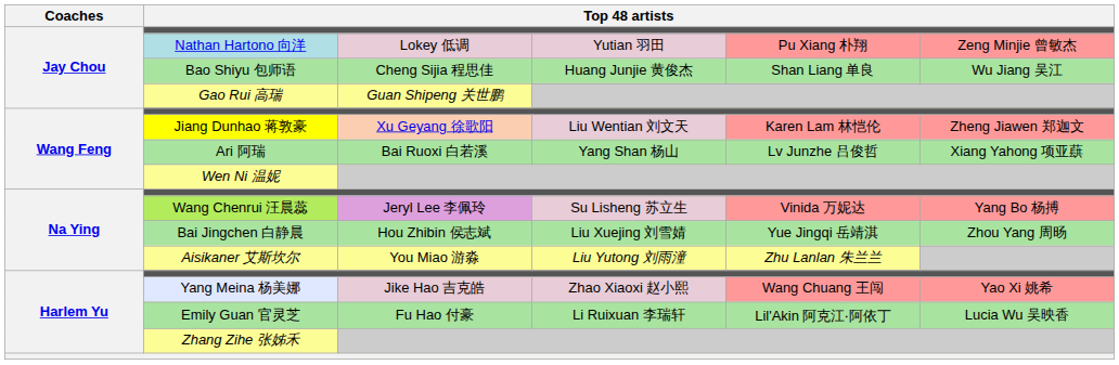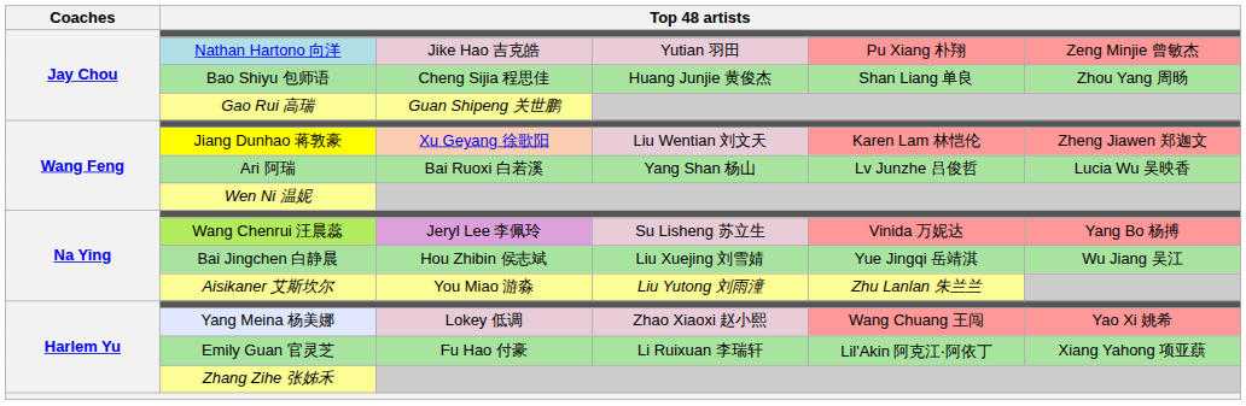Nathan Hartono 向洋 | column 3: Lokey 低调 -> Jike Hao 吉克皓
Bao Shiyu 包师语 | column 6: Wu Jiang 吴江 -> Zhou Yang 周旸
Ari 阿瑞 | column 6: Xiang Yahong 项亚蕻 -> Lucia Wu 吴映香
Bai Jingchen 白静晨 | column 6: Zhou Yang 周旸 -> Wu Jiang 吴江
Yang Meina 杨美娜 | column 3: Jike Hao 吉克皓 -> Lokey 低调
Emily Guan 官灵芝 | column 6: Lucia Wu 吴映香 -> Xiang Yahong 项亚蕻
